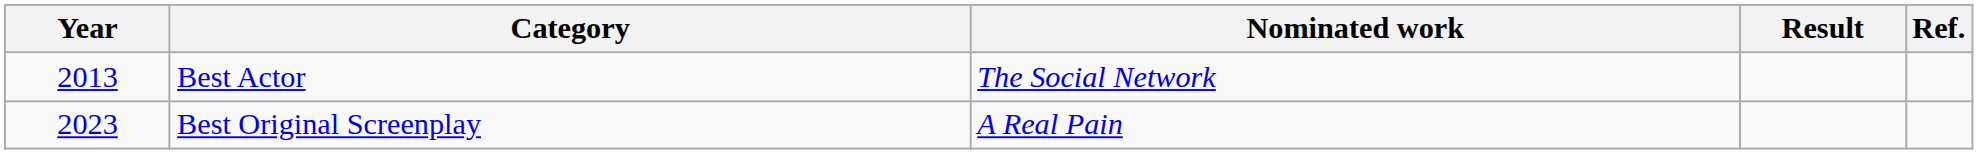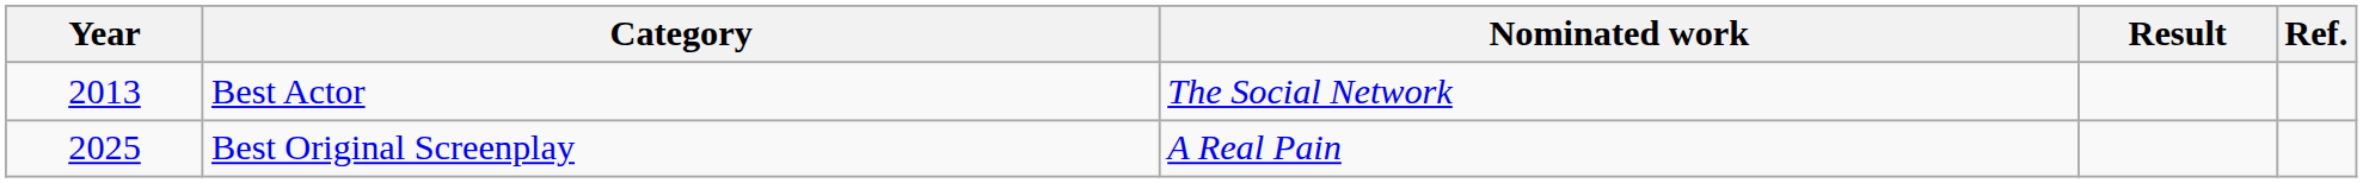Best Original Screenplay | Year: 2023 -> 2025
